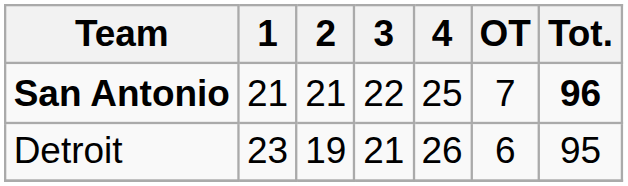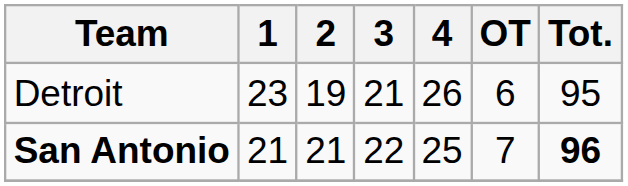rows swapped: San Antonio <-> Detroit
